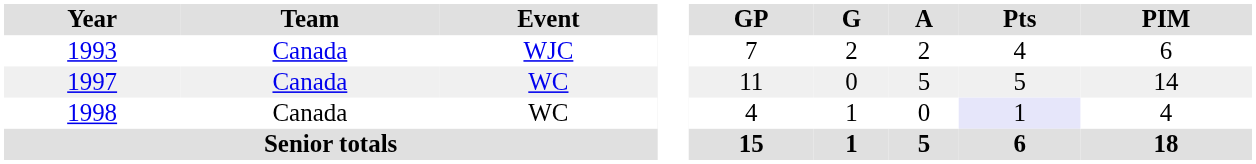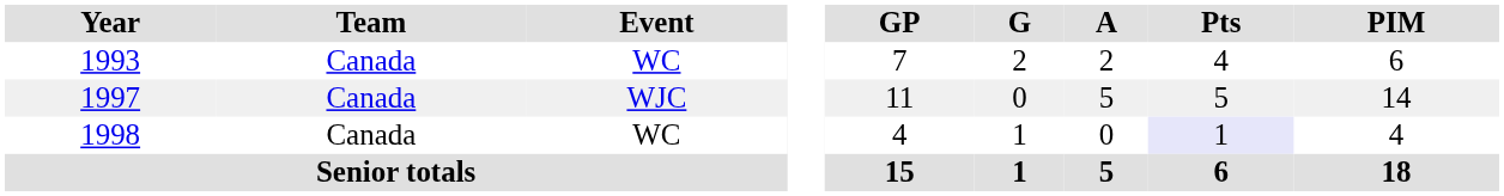1993 | Event: WJC -> WC
1997 | Event: WC -> WJC
